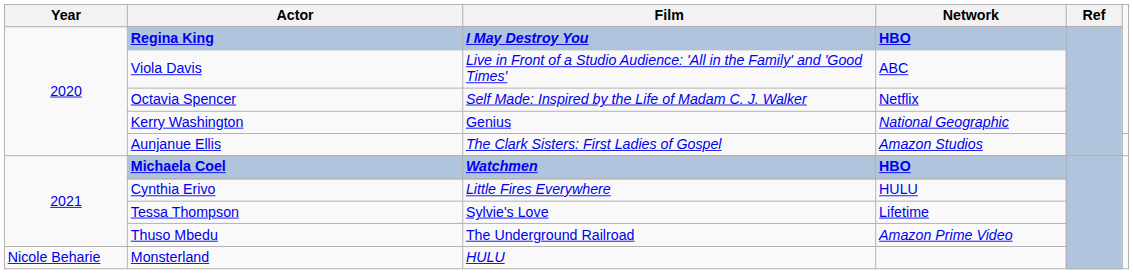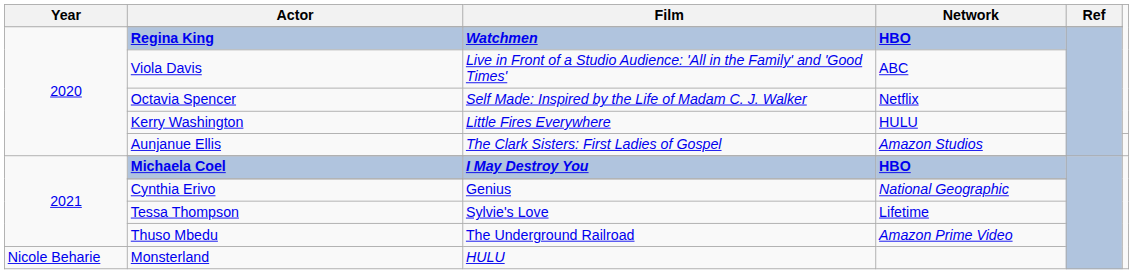Regina King | Film: I May Destroy You -> Watchmen
Kerry Washington | Film: Genius -> Little Fires Everywhere
Kerry Washington | Network: National Geographic -> HULU
Michaela Coel | Film: Watchmen -> I May Destroy You
Cynthia Erivo | Film: Little Fires Everywhere -> Genius
Cynthia Erivo | Network: HULU -> National Geographic
